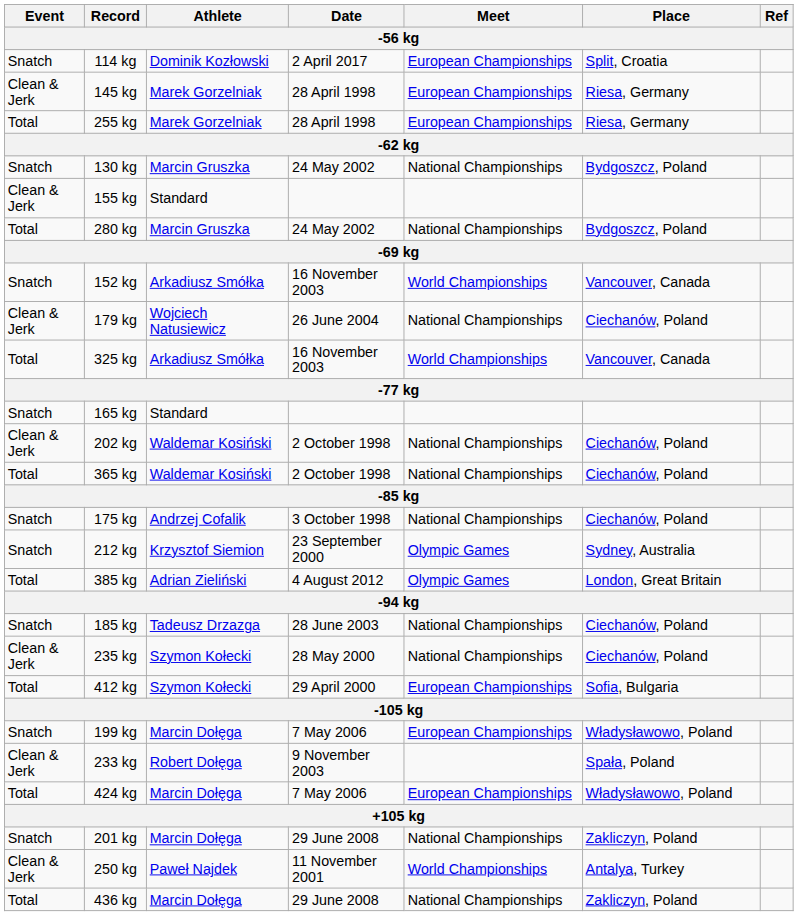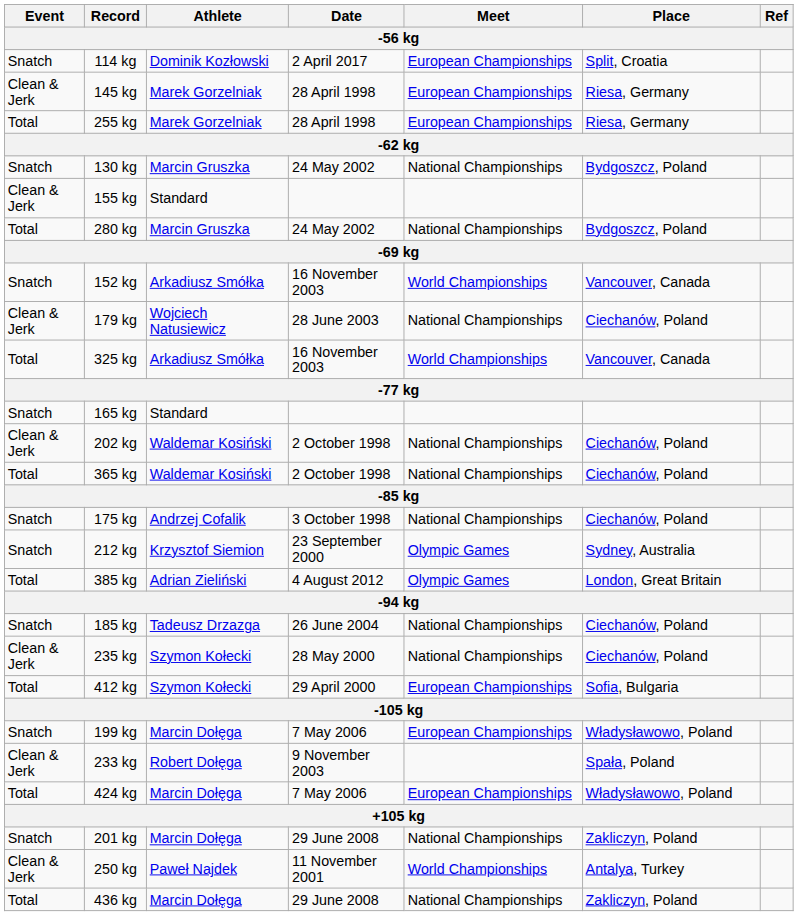179 kg | Date: 26 June 2004 -> 28 June 2003
185 kg | Date: 28 June 2003 -> 26 June 2004
